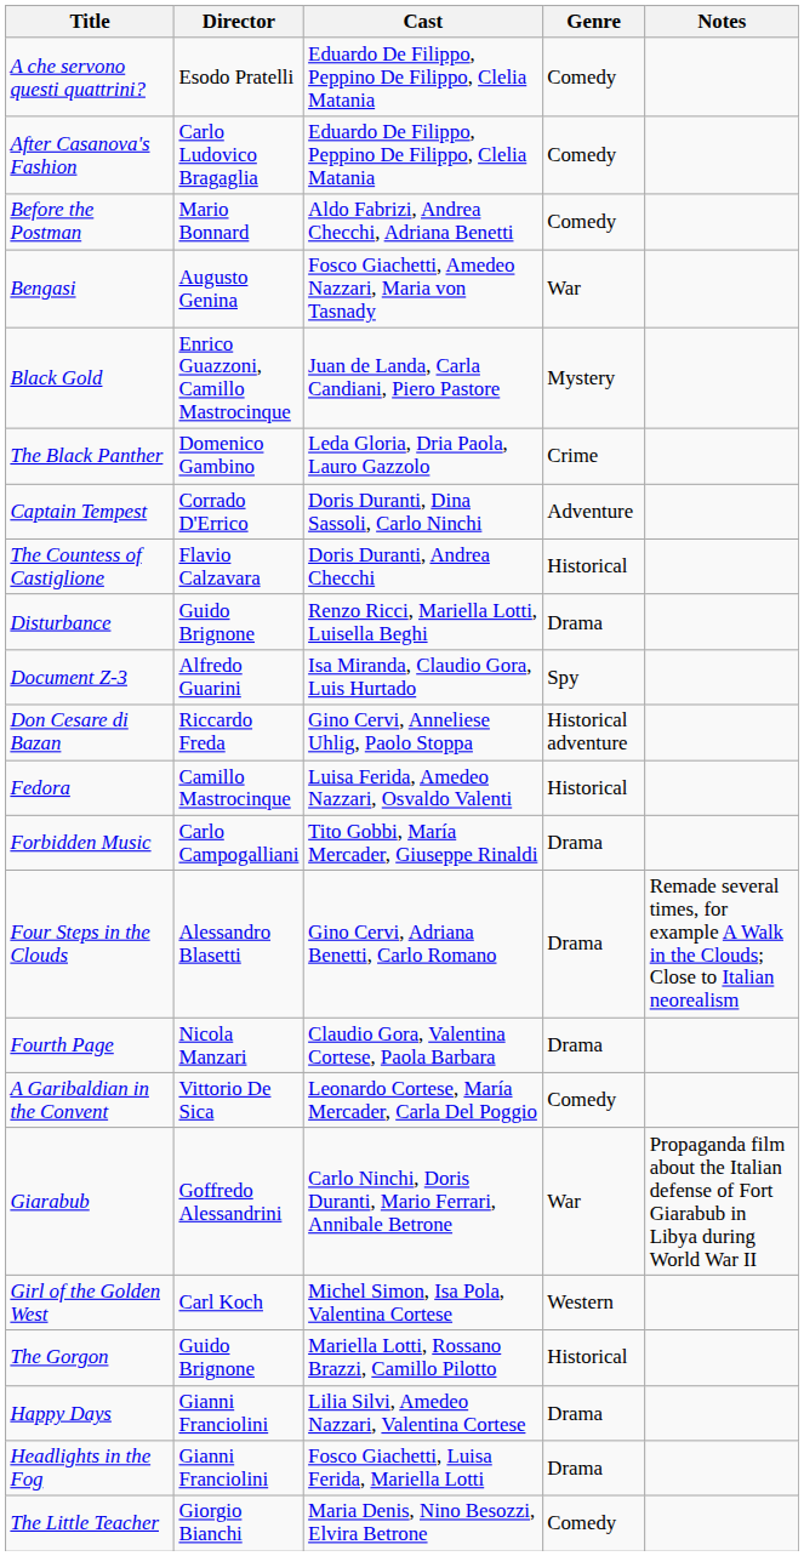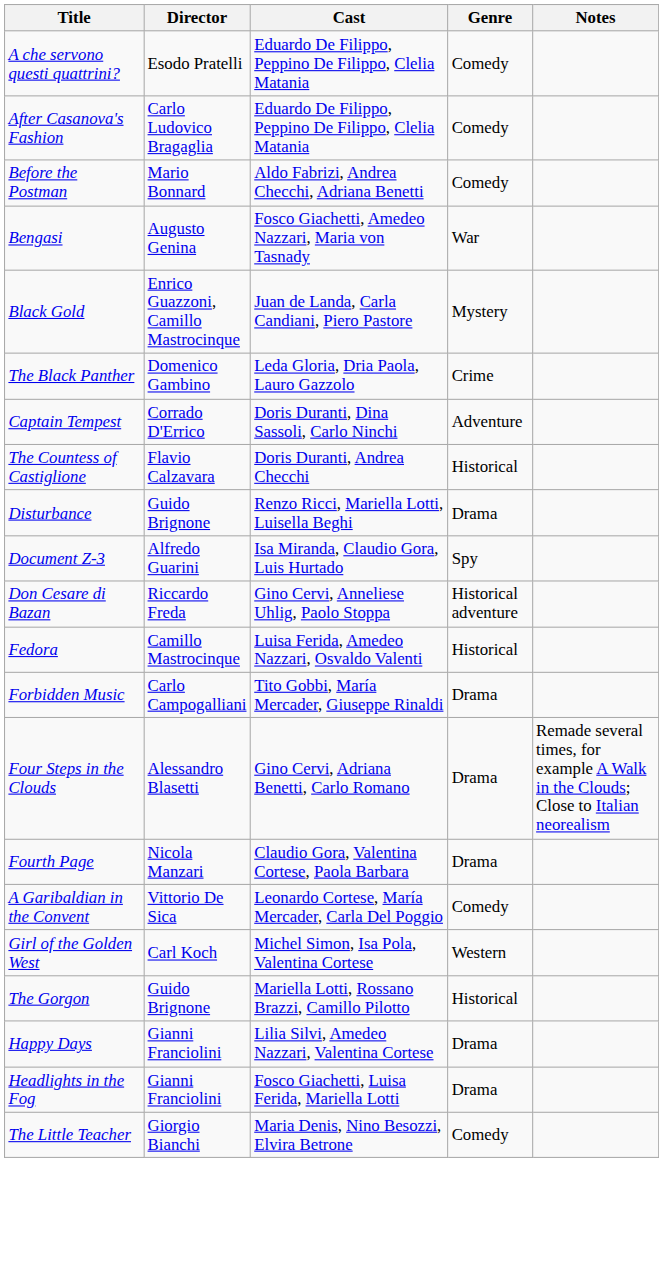- row: Giarabub | Goffredo Alessandrini | Carlo Ninchi, Doris Duranti, Mario Ferrari, Annibale Betrone | War | Propaganda film about the Italian defense of Fort Giarabub in Libya during World War II
